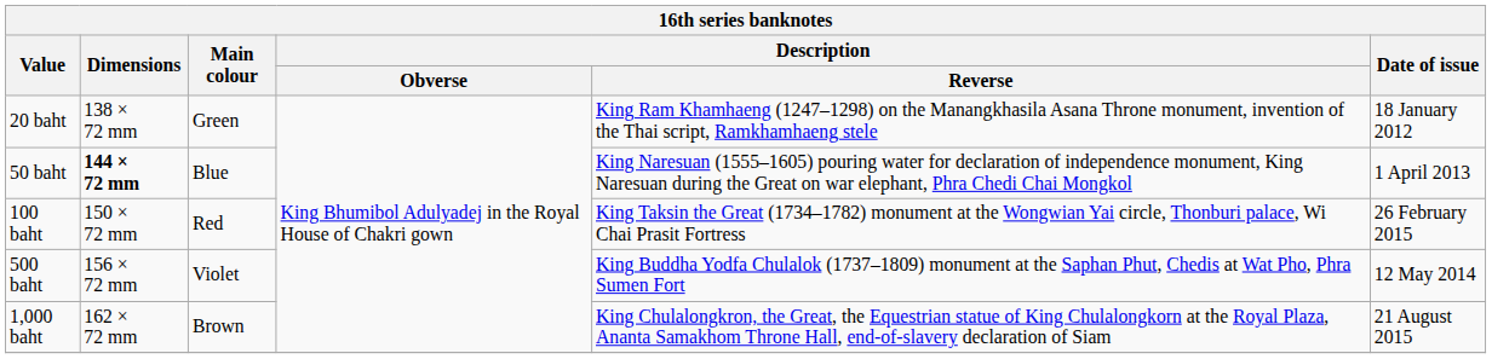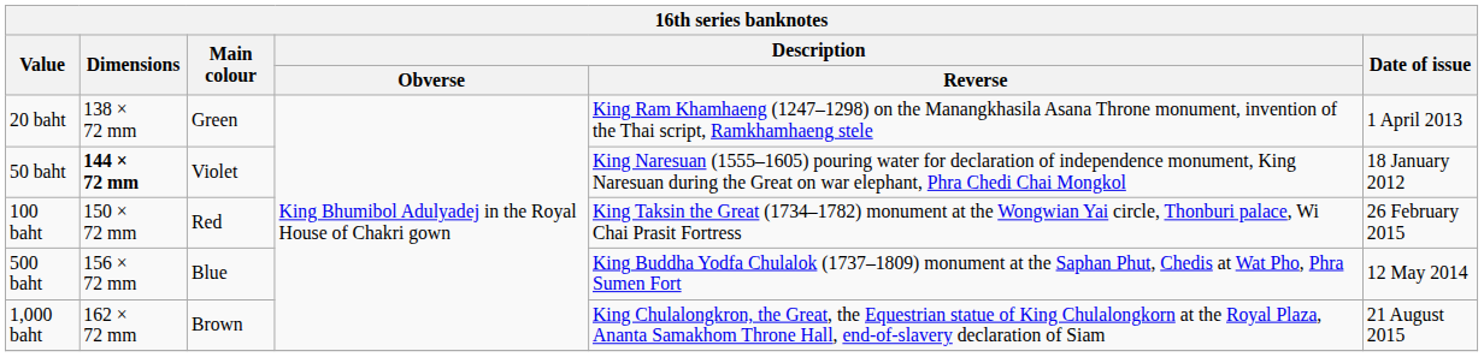20 baht | Date of issue: 18 January 2012 -> 1 April 2013
50 baht | Main colour: Blue -> Violet
50 baht | Date of issue: 1 April 2013 -> 18 January 2012
500 baht | Main colour: Violet -> Blue
